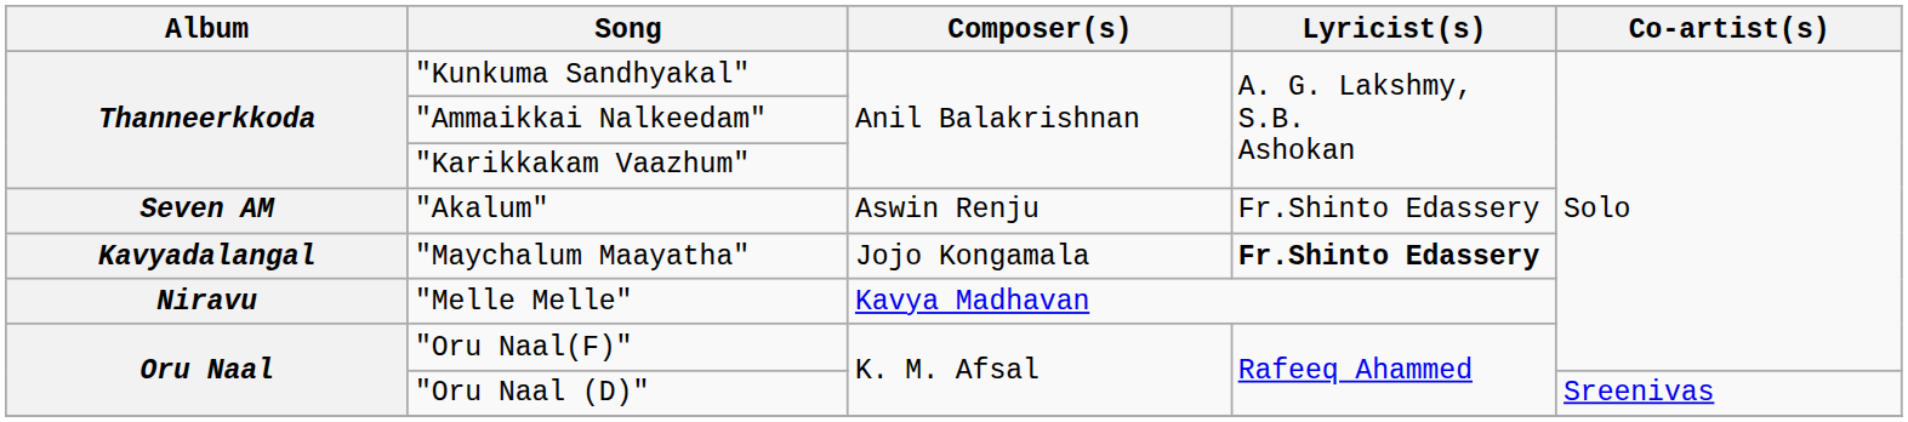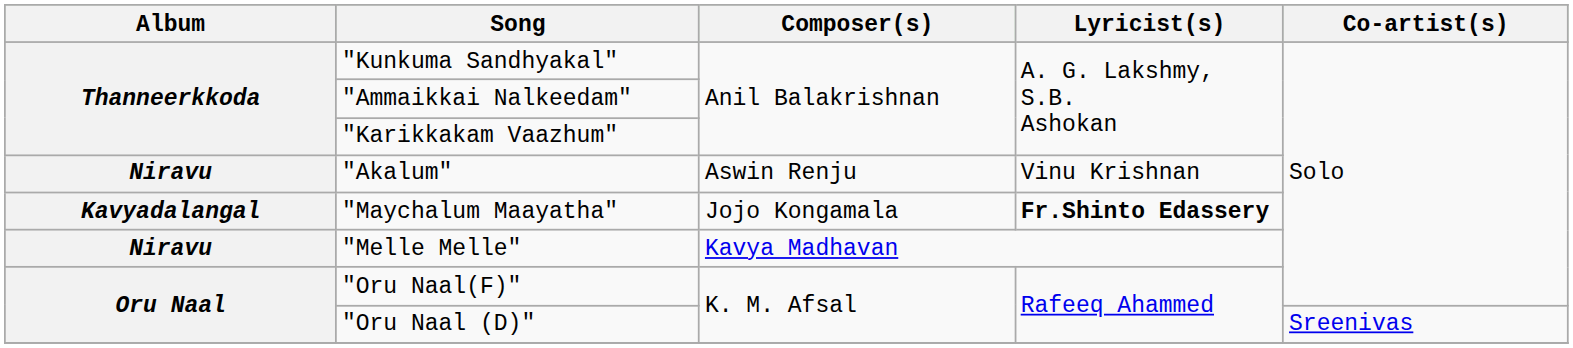"Akalum" | Album: Seven AM -> Niravu
"Akalum" | Lyricist(s): Fr.Shinto Edassery -> Vinu Krishnan
